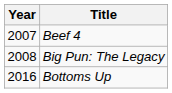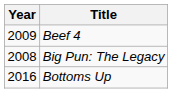Beef 4 | Year: 2007 -> 2009
